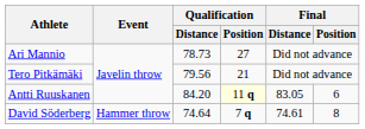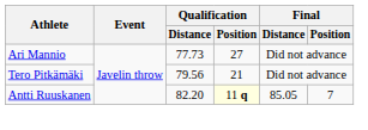Ari Mannio | Qualification / Distance: 78.73 -> 77.73
Antti Ruuskanen | Qualification / Distance: 84.20 -> 82.20
Antti Ruuskanen | Final / Distance: 83.05 -> 85.05
Antti Ruuskanen | Final / Position: 6 -> 7
- row: David Söderberg | Hammer throw | 74.64 | 7 q | 74.61 | 8
